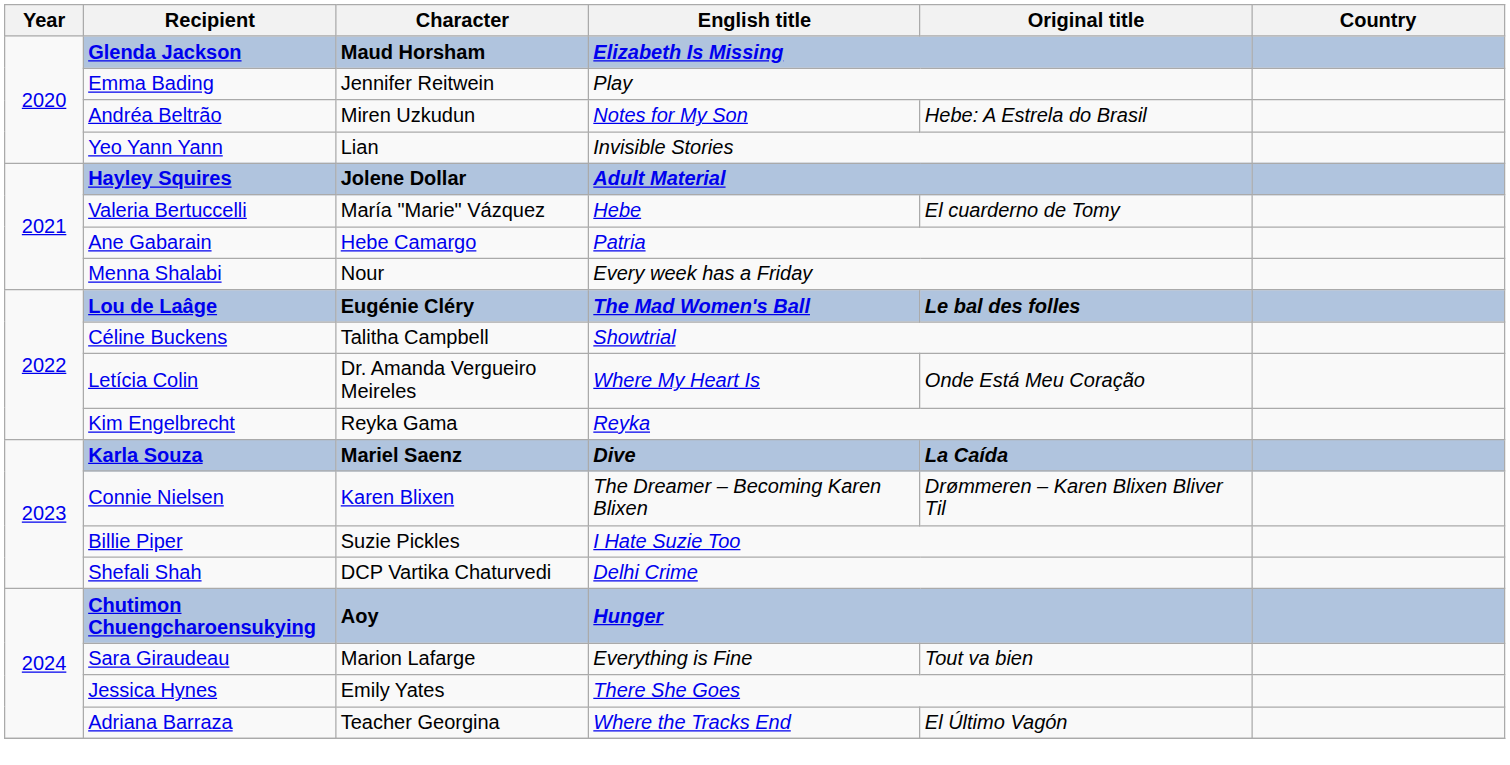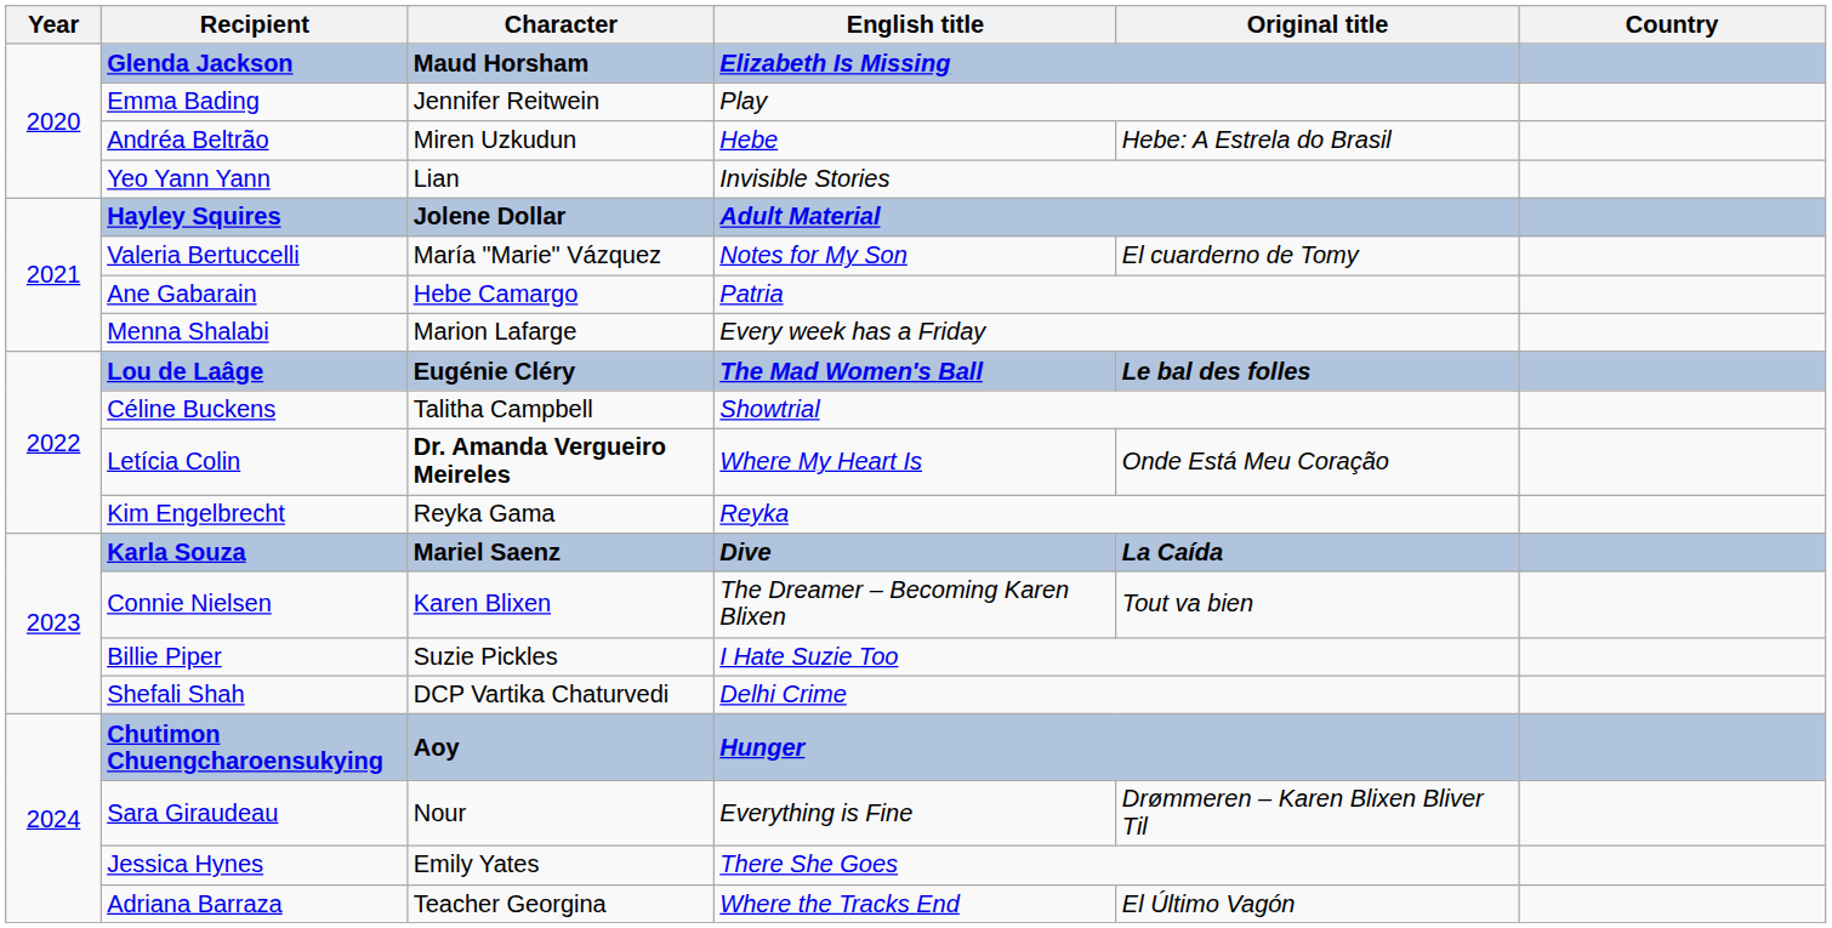Andréa Beltrão | English title: Notes for My Son -> Hebe
Valeria Bertuccelli | English title: Hebe -> Notes for My Son
Menna Shalabi | Character: Nour -> Marion Lafarge
Letícia Colin | Character: normal -> bold
Connie Nielsen | Original title: Drømmeren – Karen Blixen Bliver Til -> Tout va bien
Sara Giraudeau | Character: Marion Lafarge -> Nour
Sara Giraudeau | Original title: Tout va bien -> Drømmeren – Karen Blixen Bliver Til
